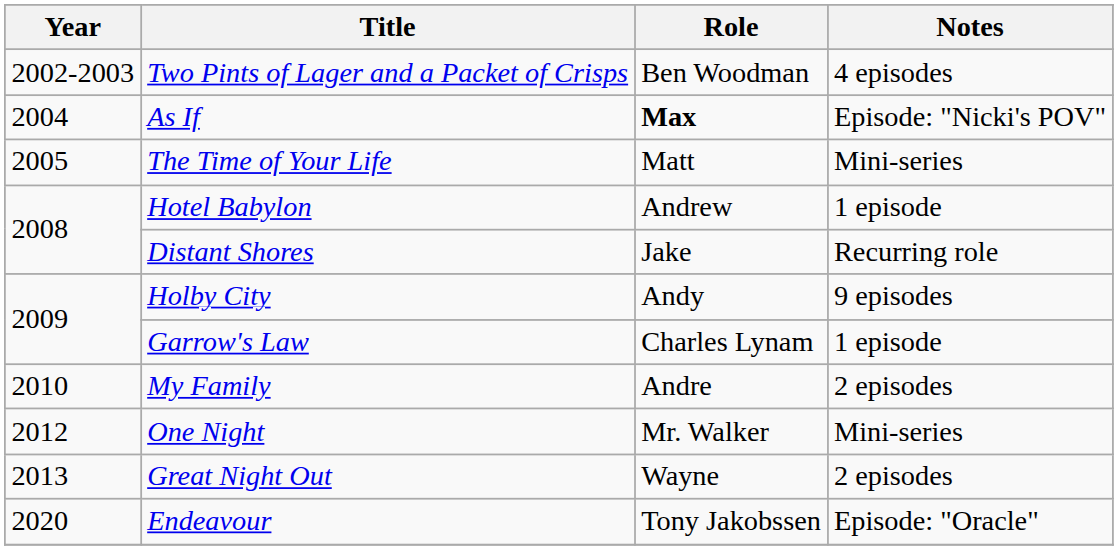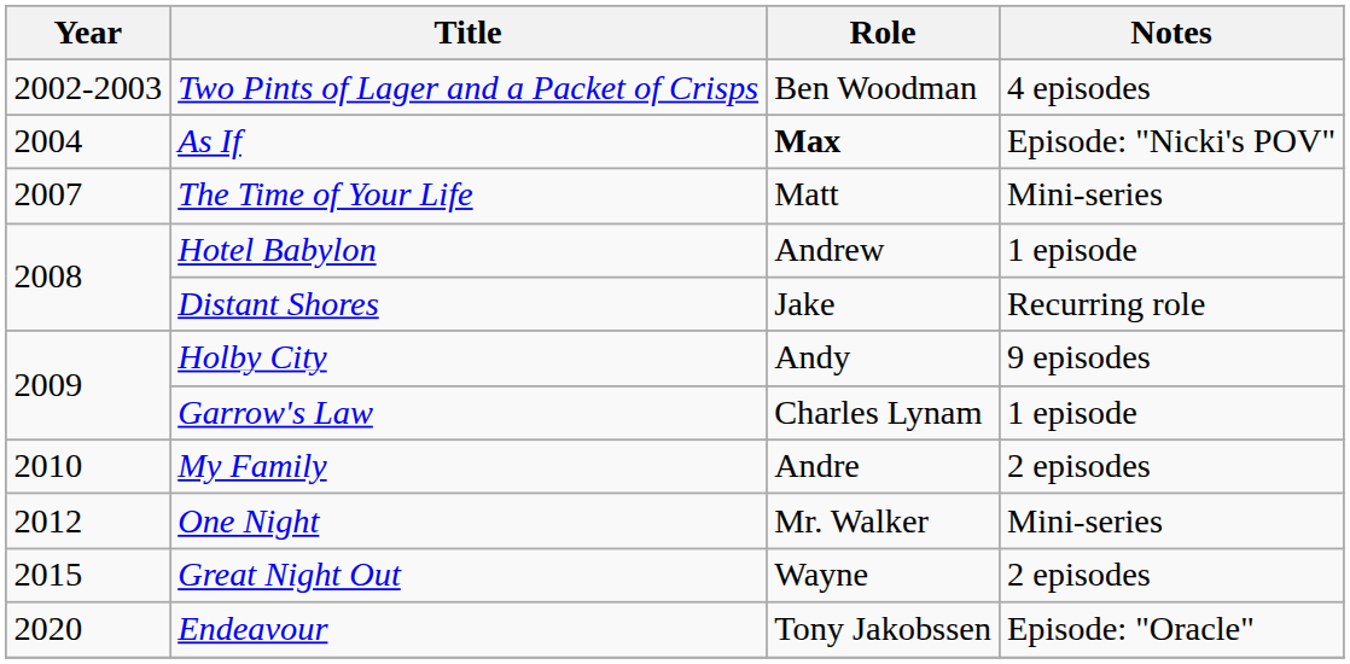The Time of Your Life | Year: 2005 -> 2007
Great Night Out | Year: 2013 -> 2015
